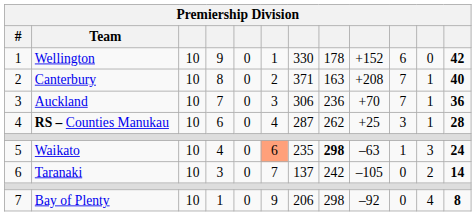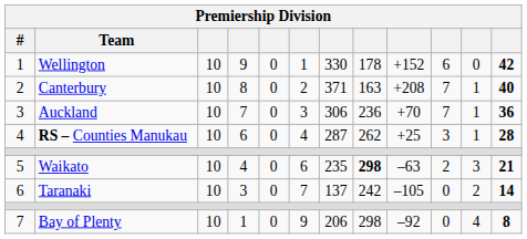5 | column 6: lightsalmon background -> no background
5 | column 10: 1 -> 2
5 | column 12: 24 -> 21
